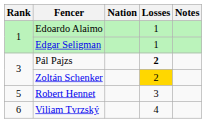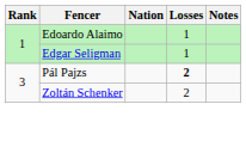Zoltán Schenker | Losses: gold background -> no background
- row: 5 | Robert Hennet | 3
- row: 6 | Viliam Tvrzský | 4
